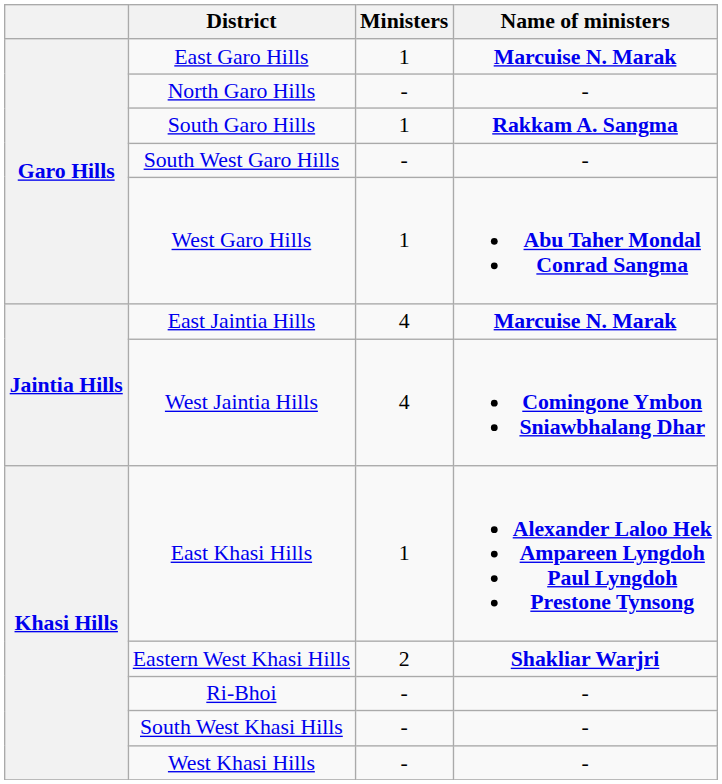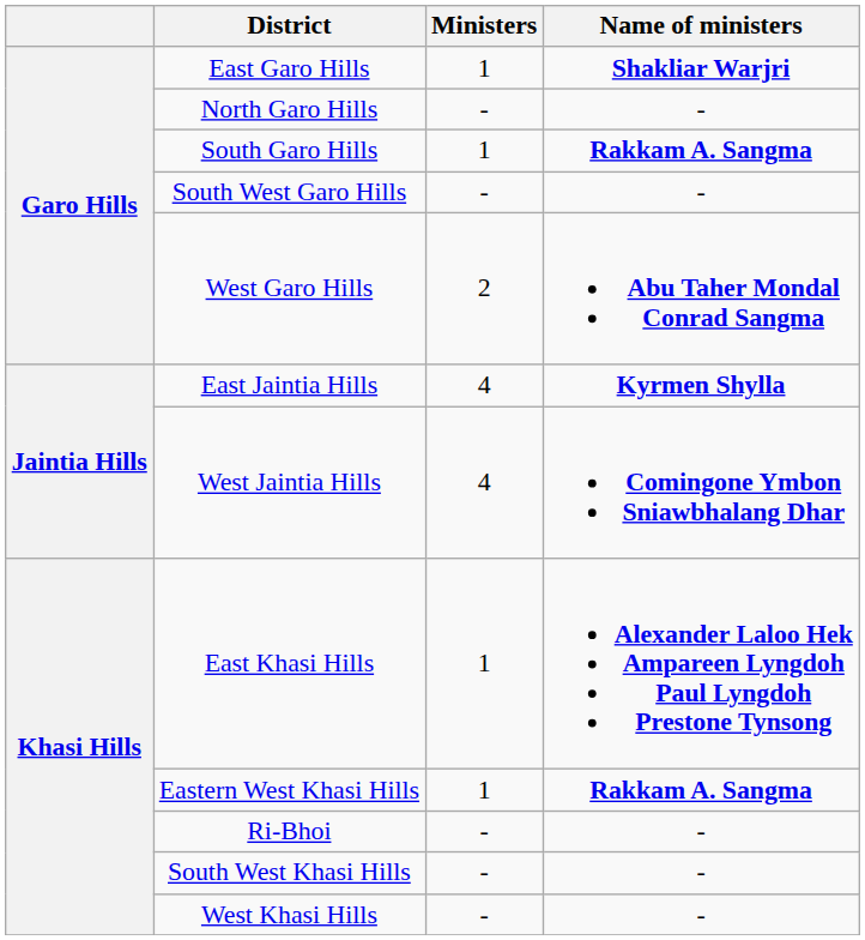East Garo Hills | Name of ministers: Marcuise N. Marak -> Shakliar Warjri
West Garo Hills | Ministers: 1 -> 2
East Jaintia Hills | Name of ministers: Marcuise N. Marak -> Kyrmen Shylla
Eastern West Khasi Hills | Ministers: 2 -> 1
Eastern West Khasi Hills | Name of ministers: Shakliar Warjri -> Rakkam A. Sangma
